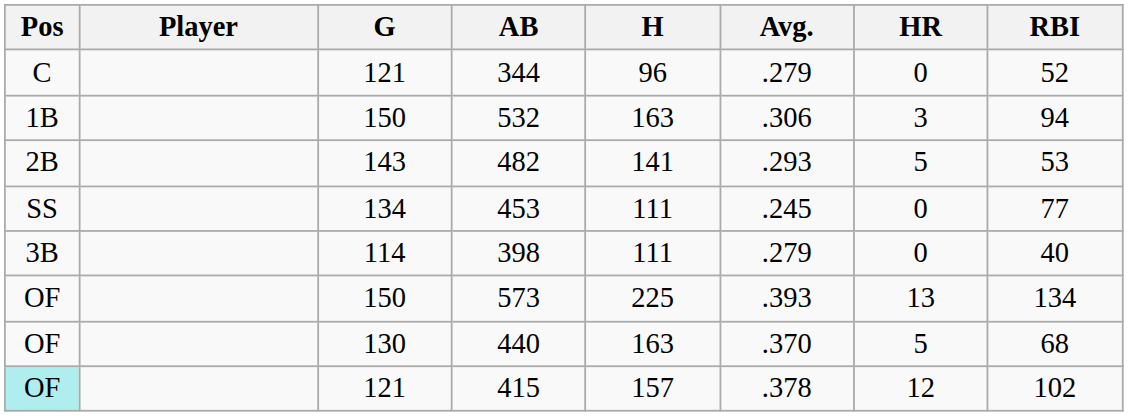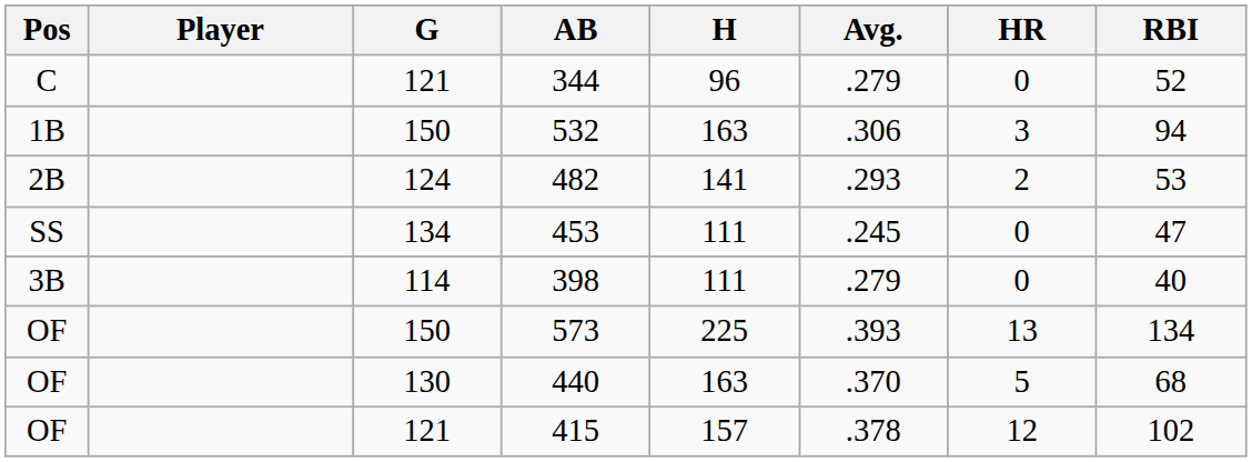482 | G: 143 -> 124
482 | HR: 5 -> 2
453 | RBI: 77 -> 47
415 | Pos: paleturquoise background -> no background
